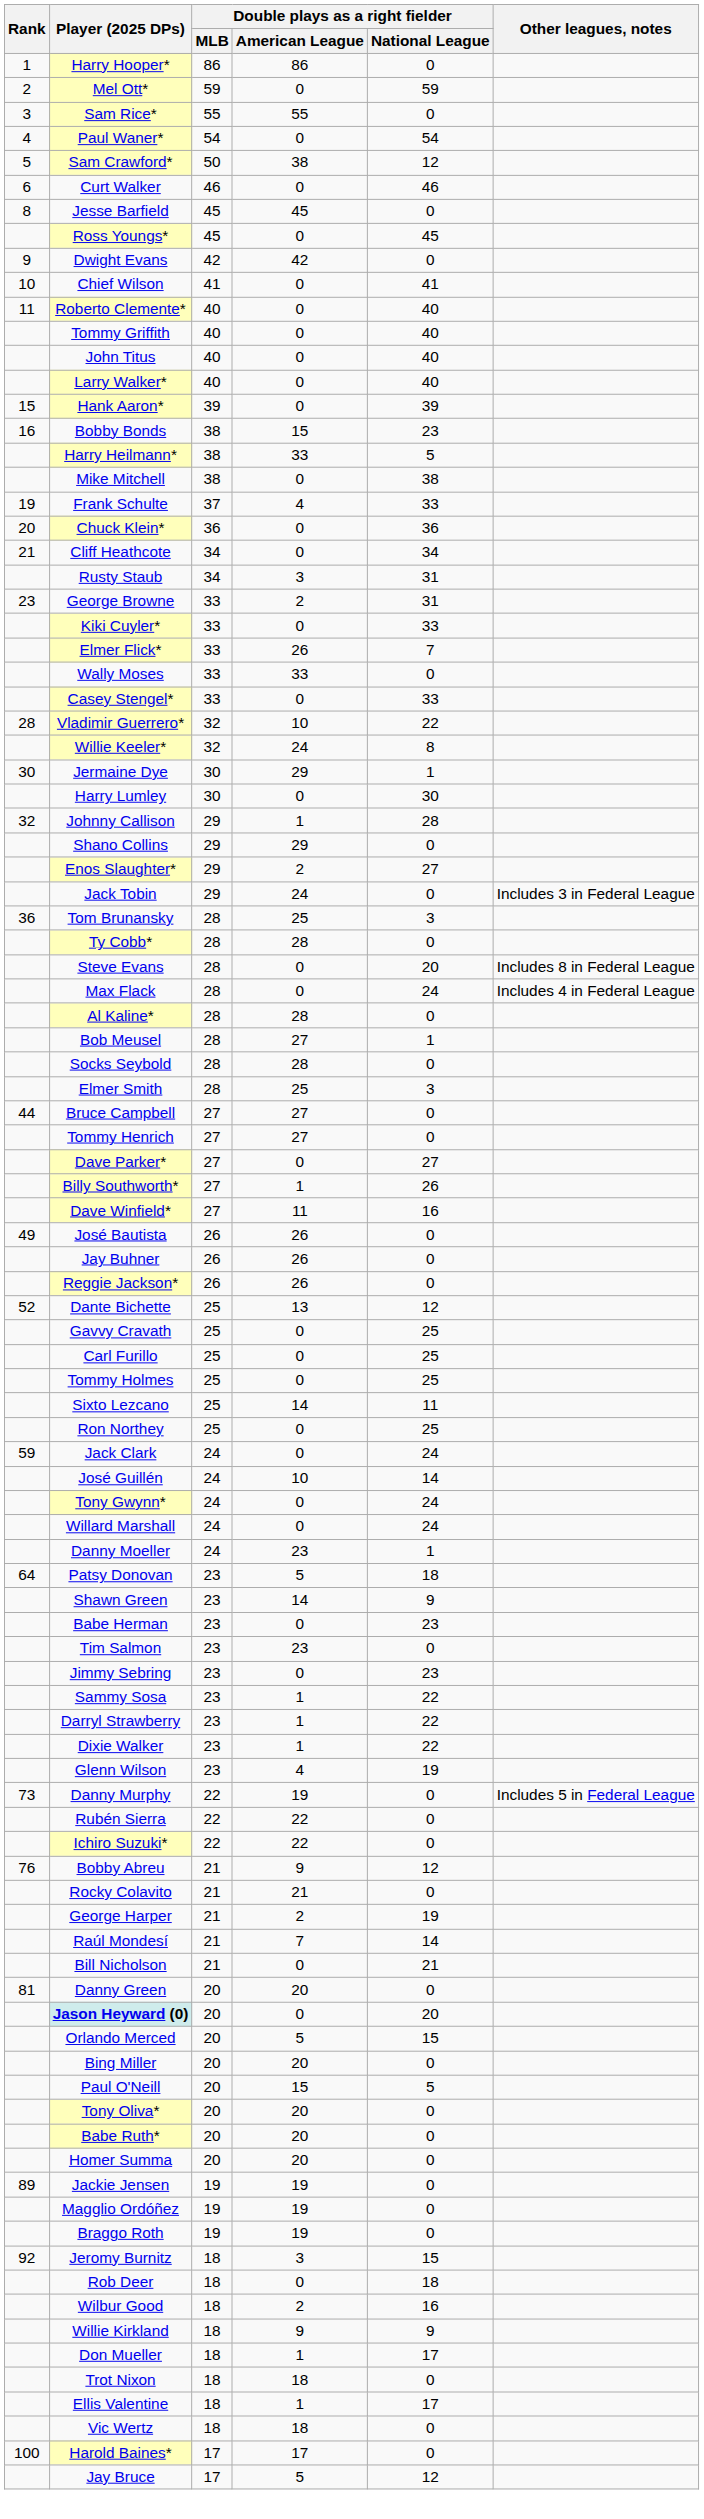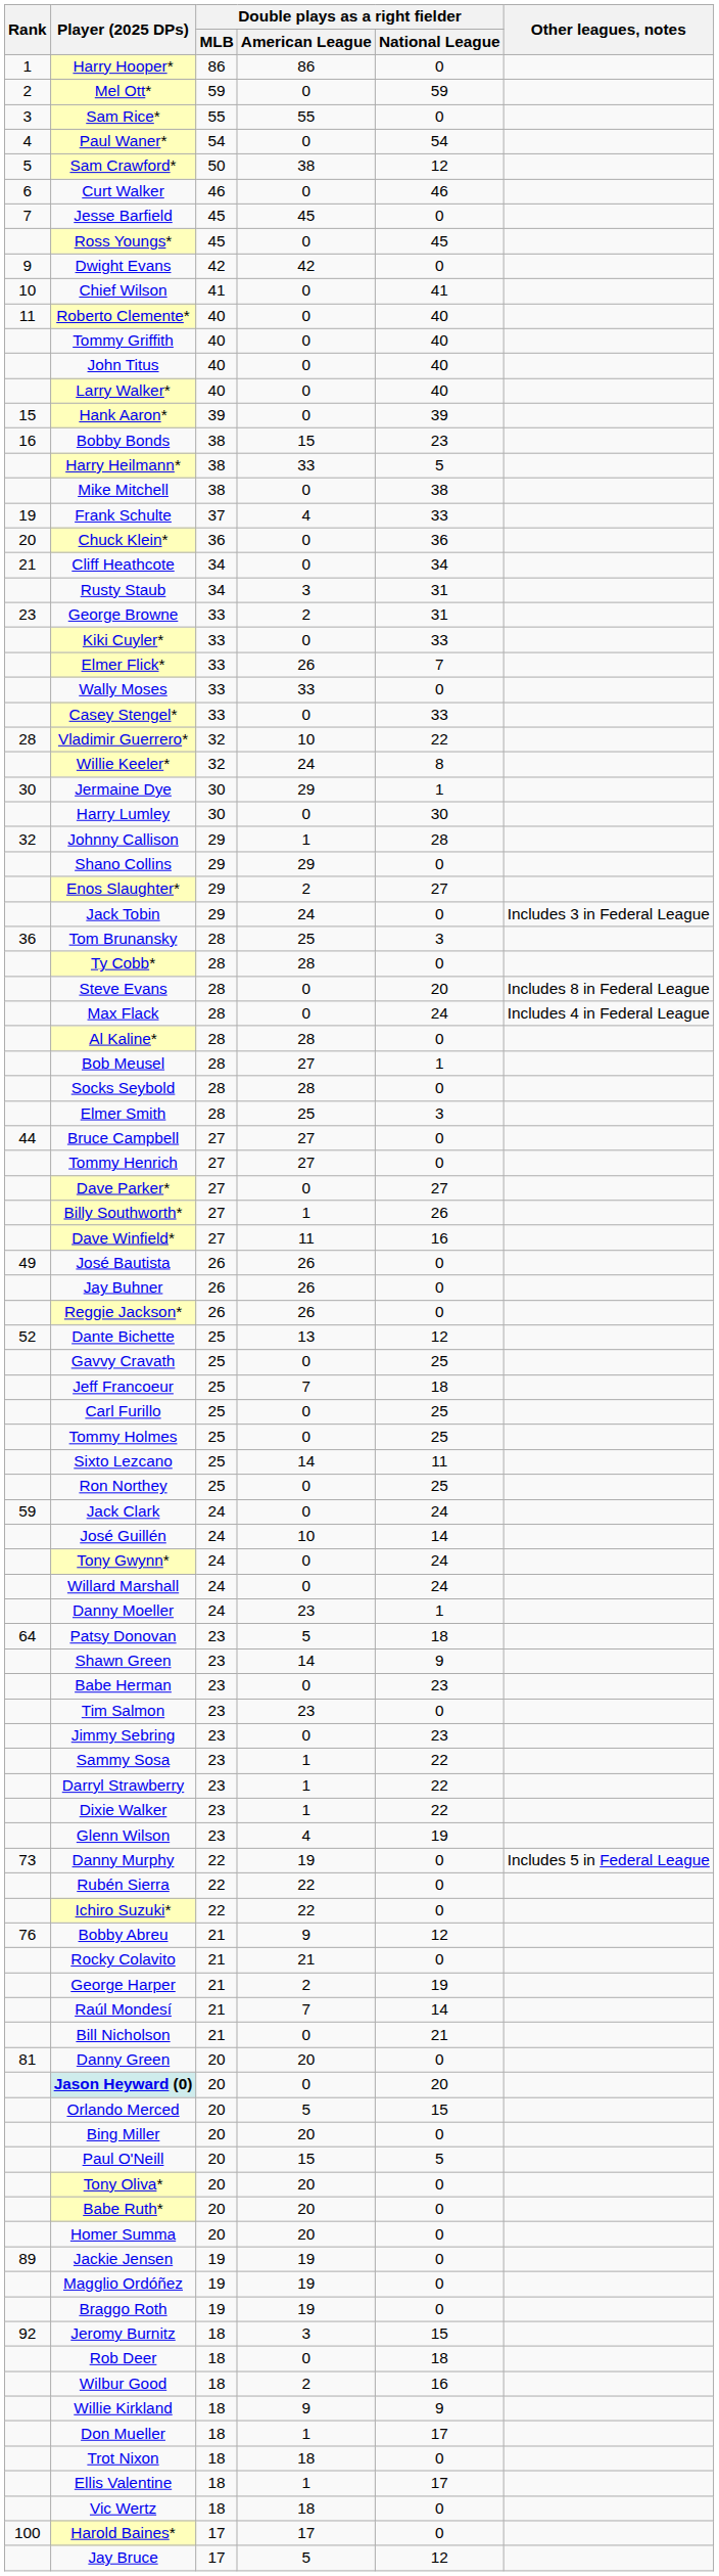Jesse Barfield | Rank: 8 -> 7
+ row: Jeff Francoeur | 25 | 7 | 18
